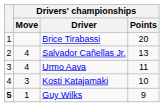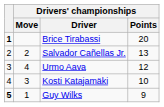Brice Tirabassi | column 1: normal -> bold
Salvador Cañellas Jr. | Drivers' championships / Move: 4 -> 2
Urmo Aava | Drivers' championships / Points: 11 -> 12
